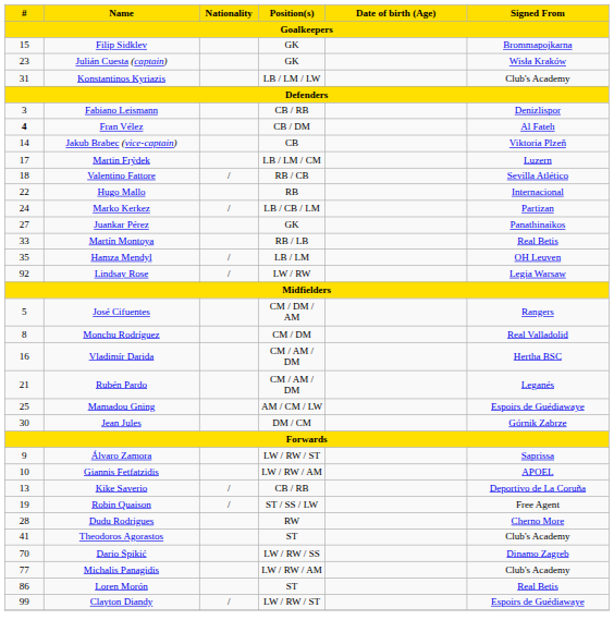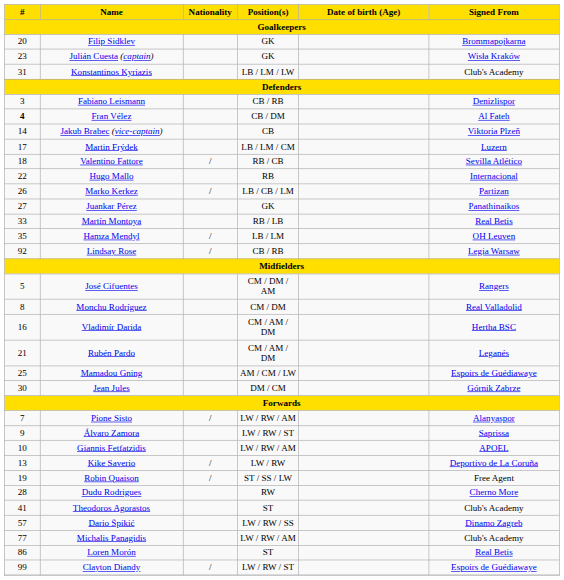Filip Sidklev | #: 15 -> 20
Marko Kerkez | #: 24 -> 26
Lindsay Rose | Position(s): LW / RW -> CB / RB
+ row: 7 | Pione Sisto | / | LW / RW / AM | Alanyaspor
Kike Saverio | Position(s): CB / RB -> LW / RW
Dario Špikić | #: 70 -> 57
